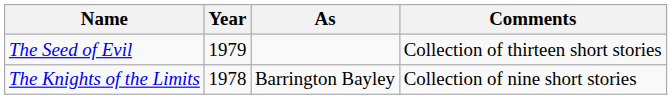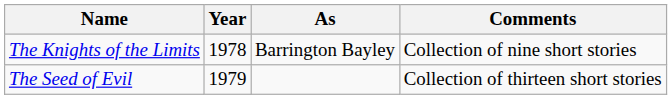rows swapped: The Knights of the Limits <-> The Seed of Evil
